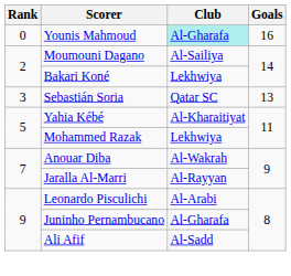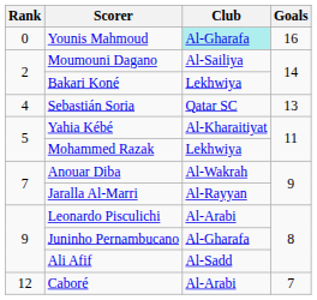Sebastián Soria | Rank: 3 -> 4
+ row: 12 | Caboré | Al-Arabi | 7
